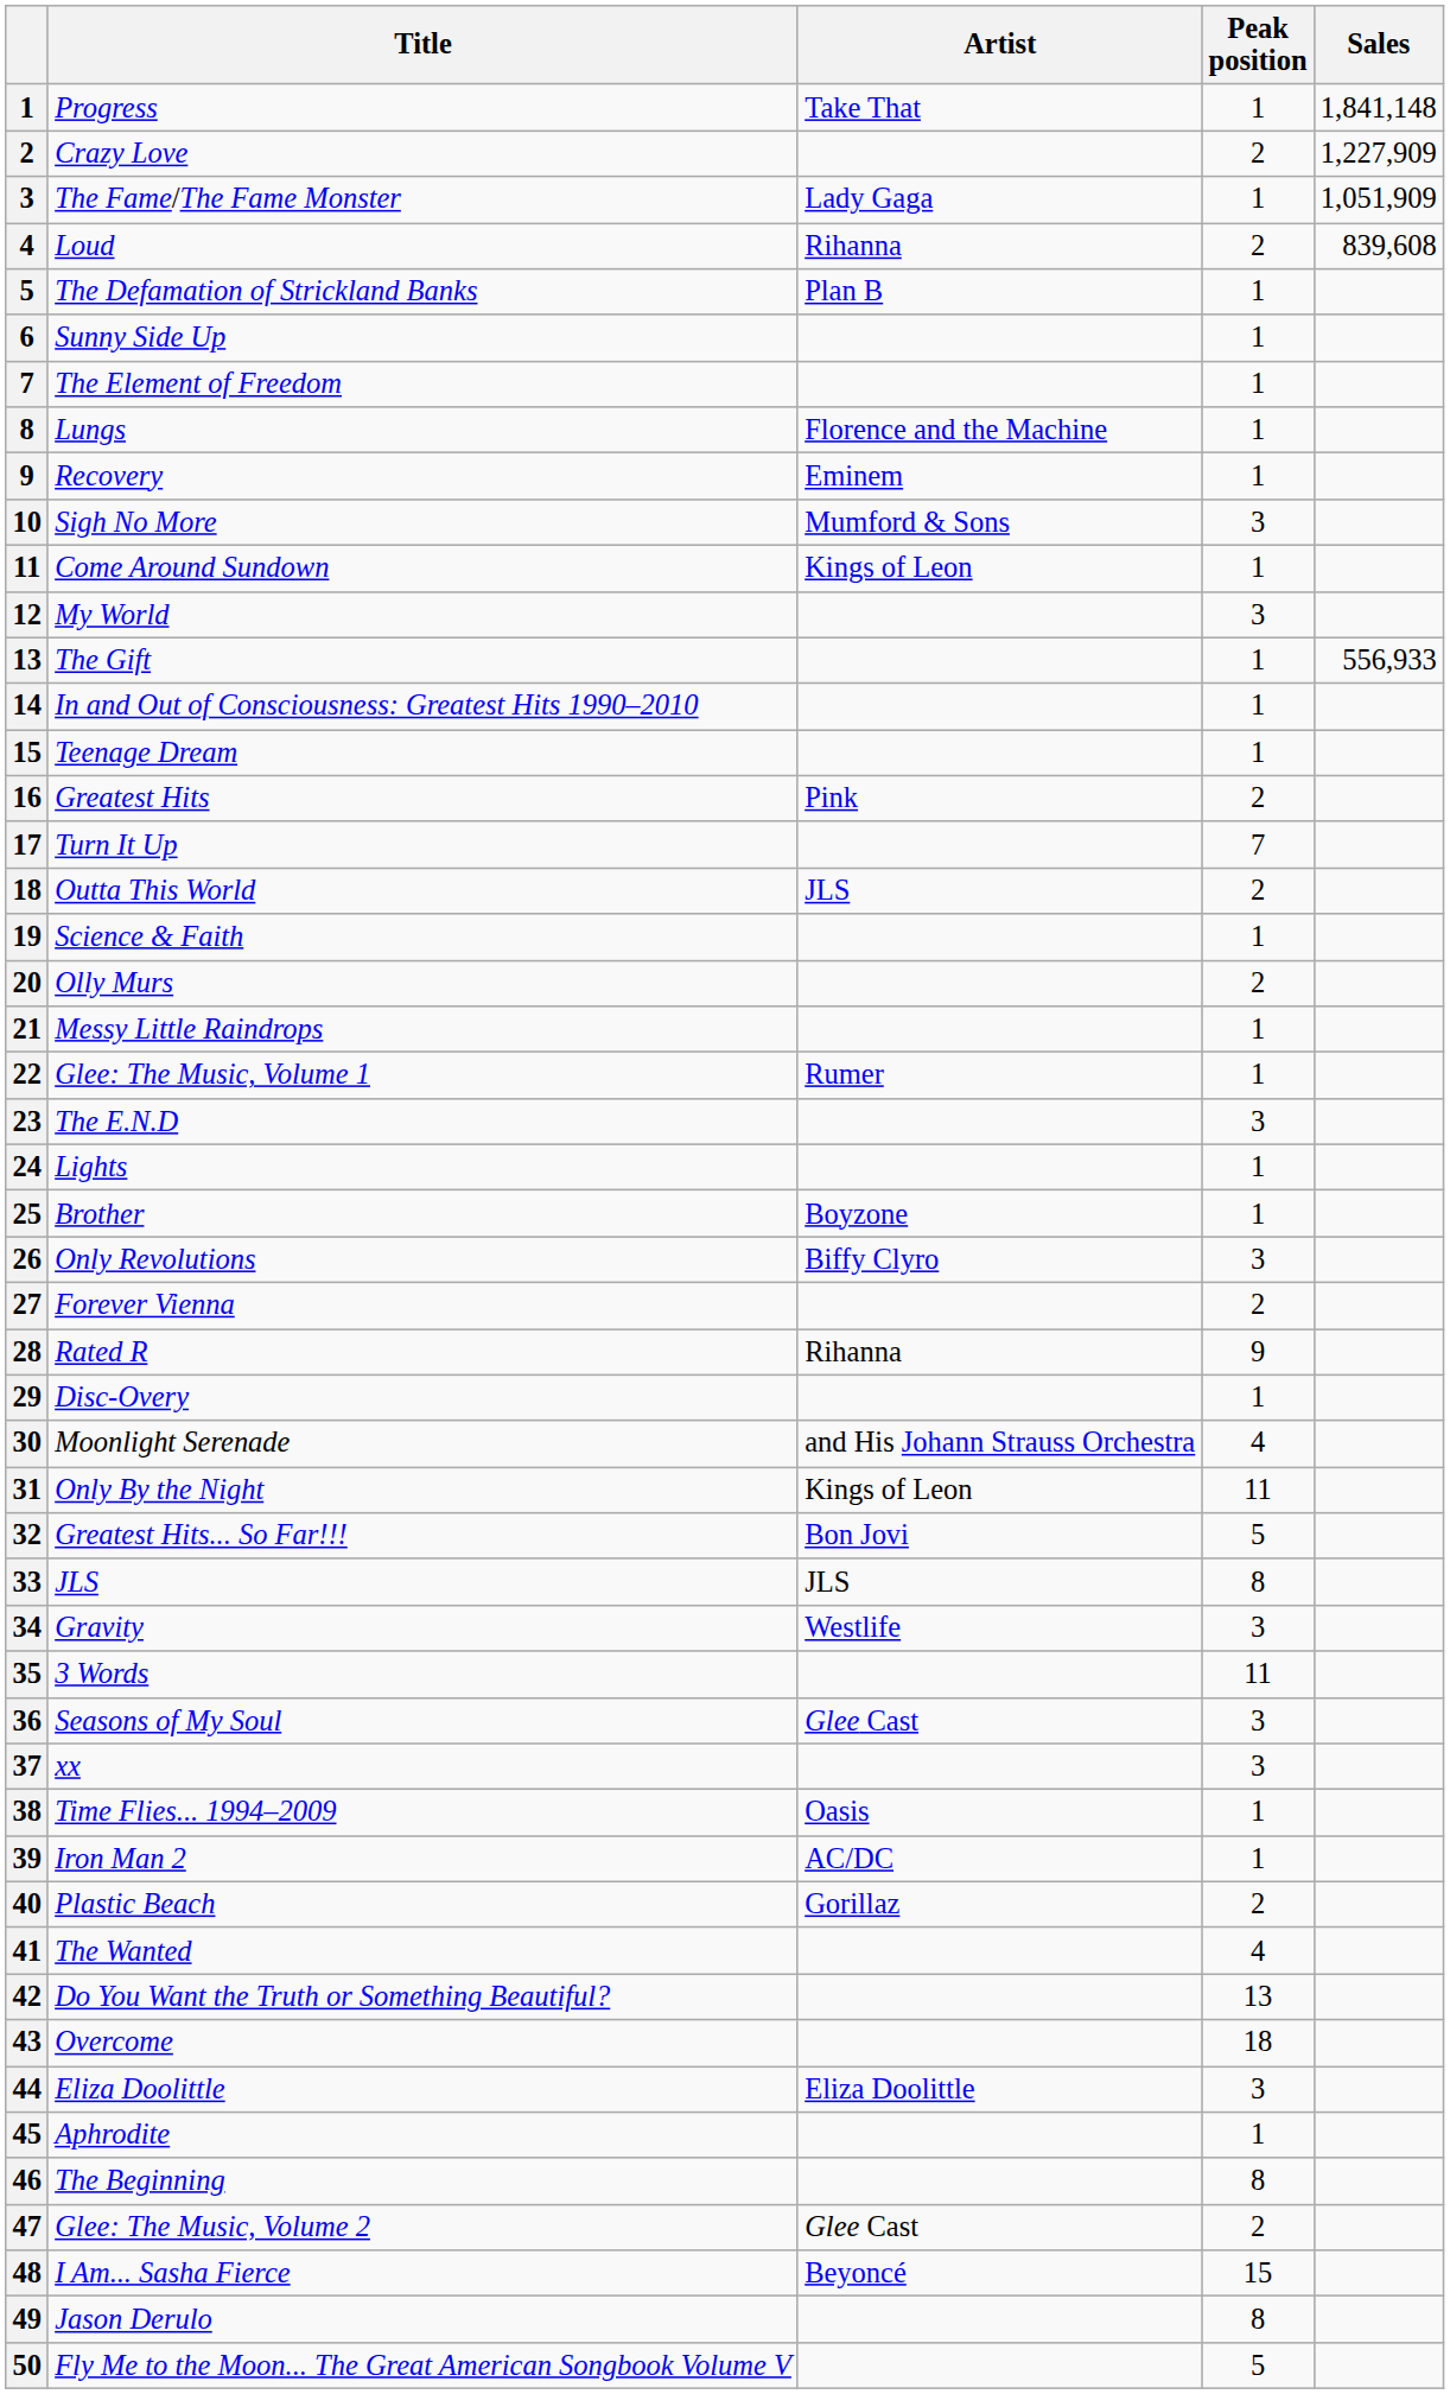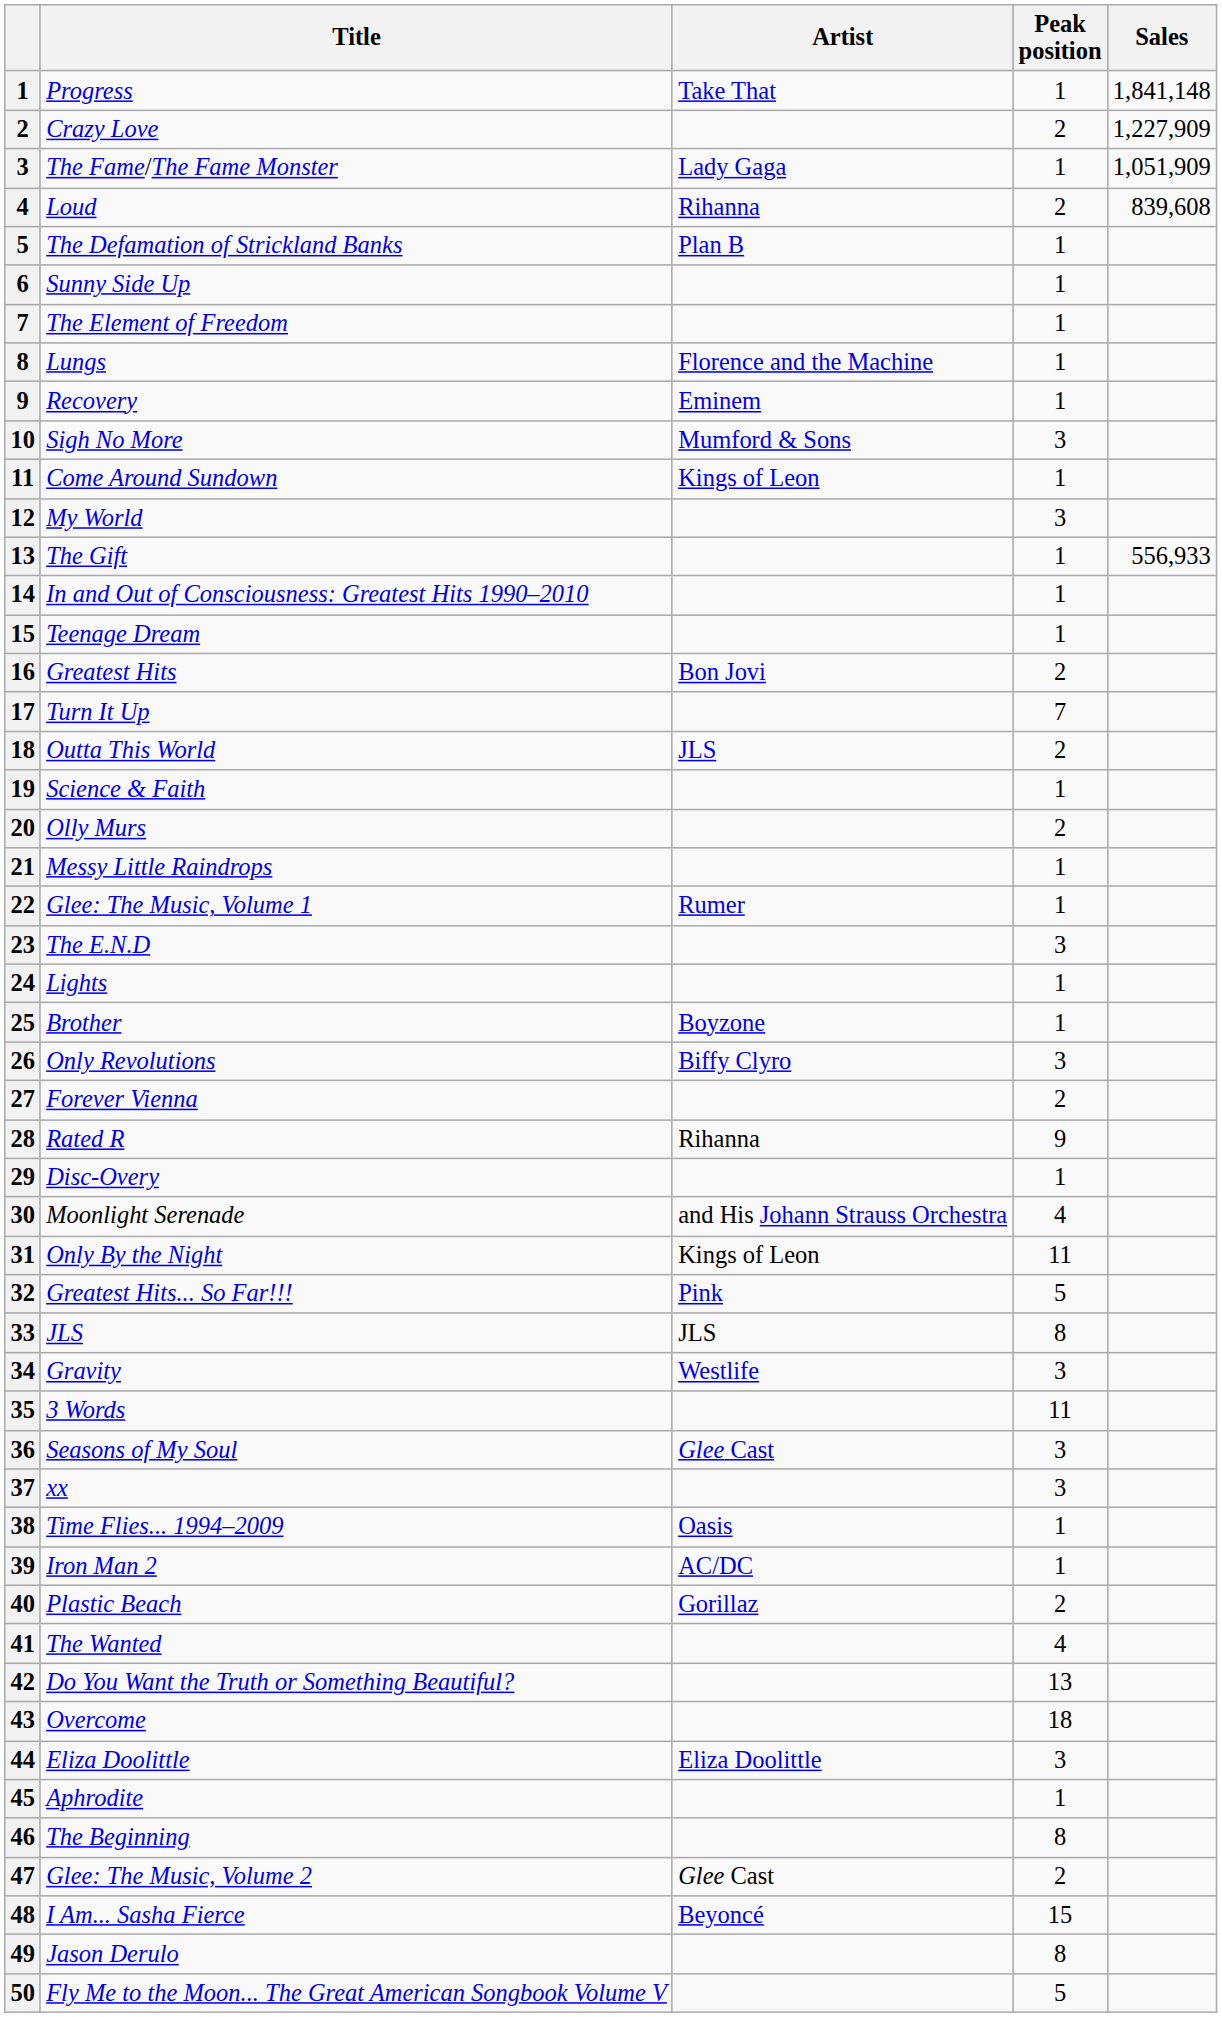Greatest Hits | Artist: Pink -> Bon Jovi
Greatest Hits... So Far!!! | Artist: Bon Jovi -> Pink
